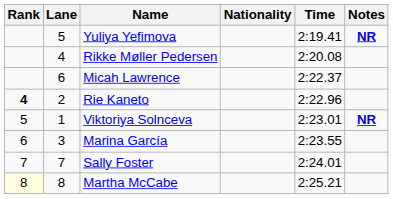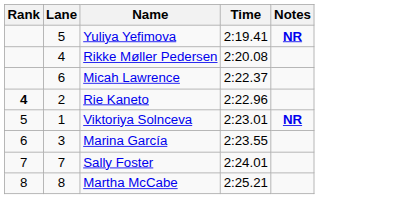- column: Nationality
Martha McCabe | Rank: lightyellow background -> no background
